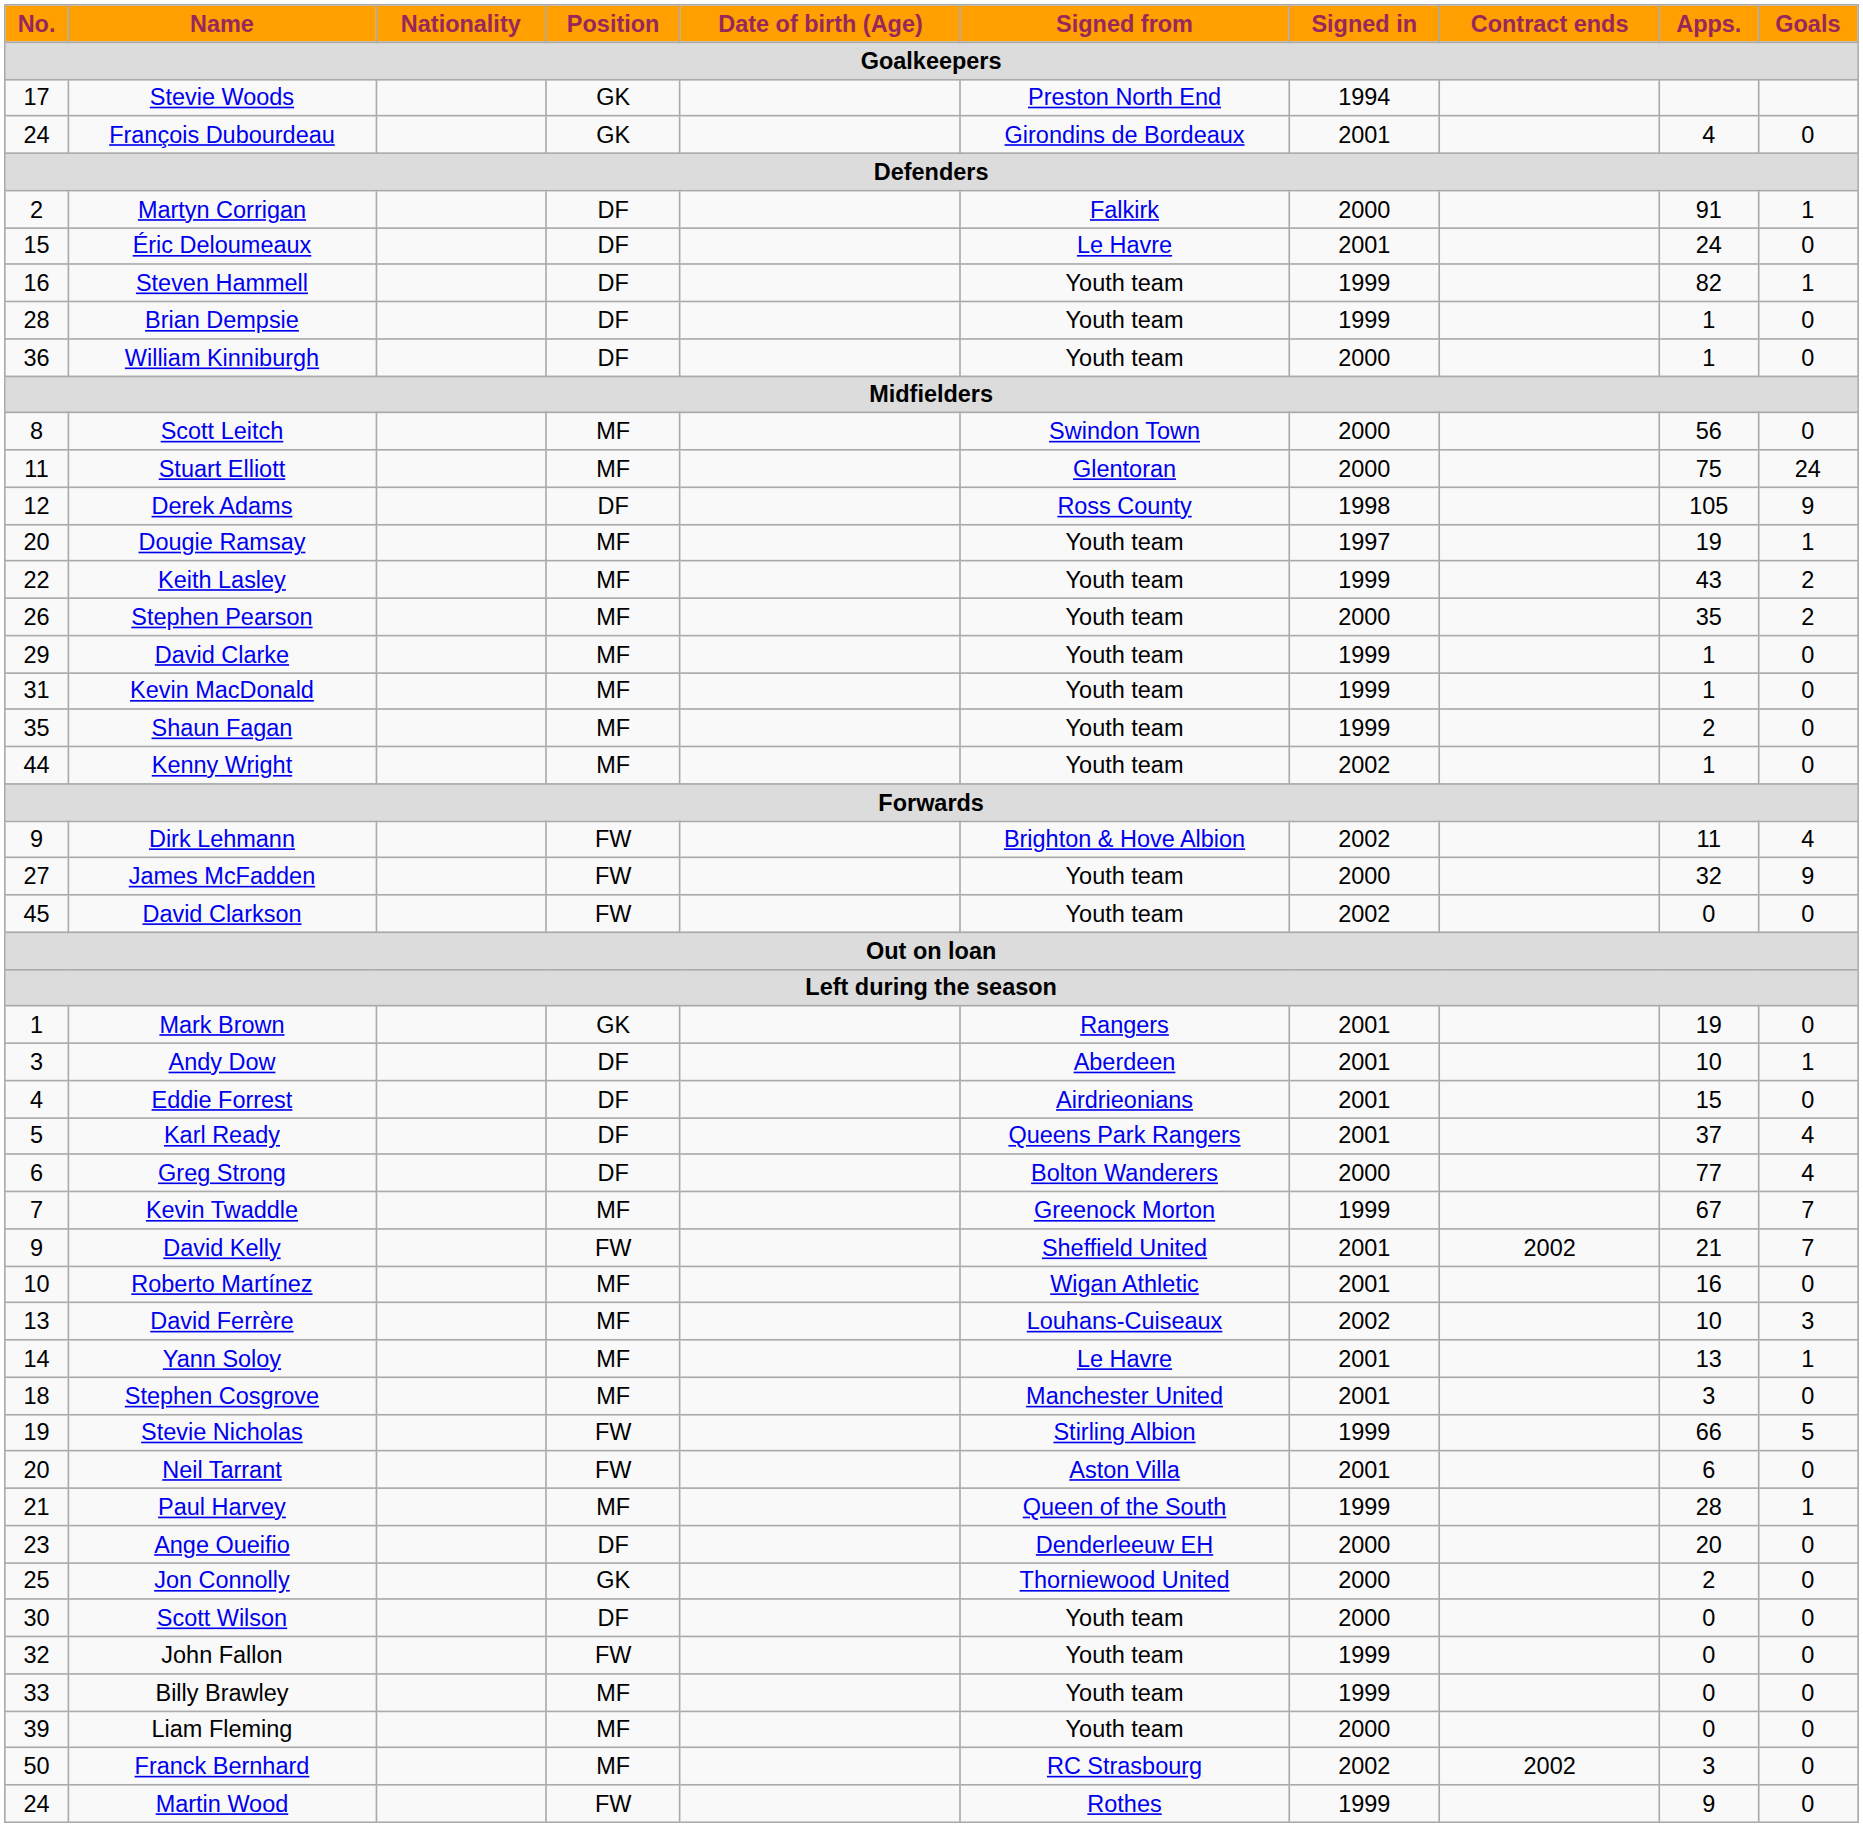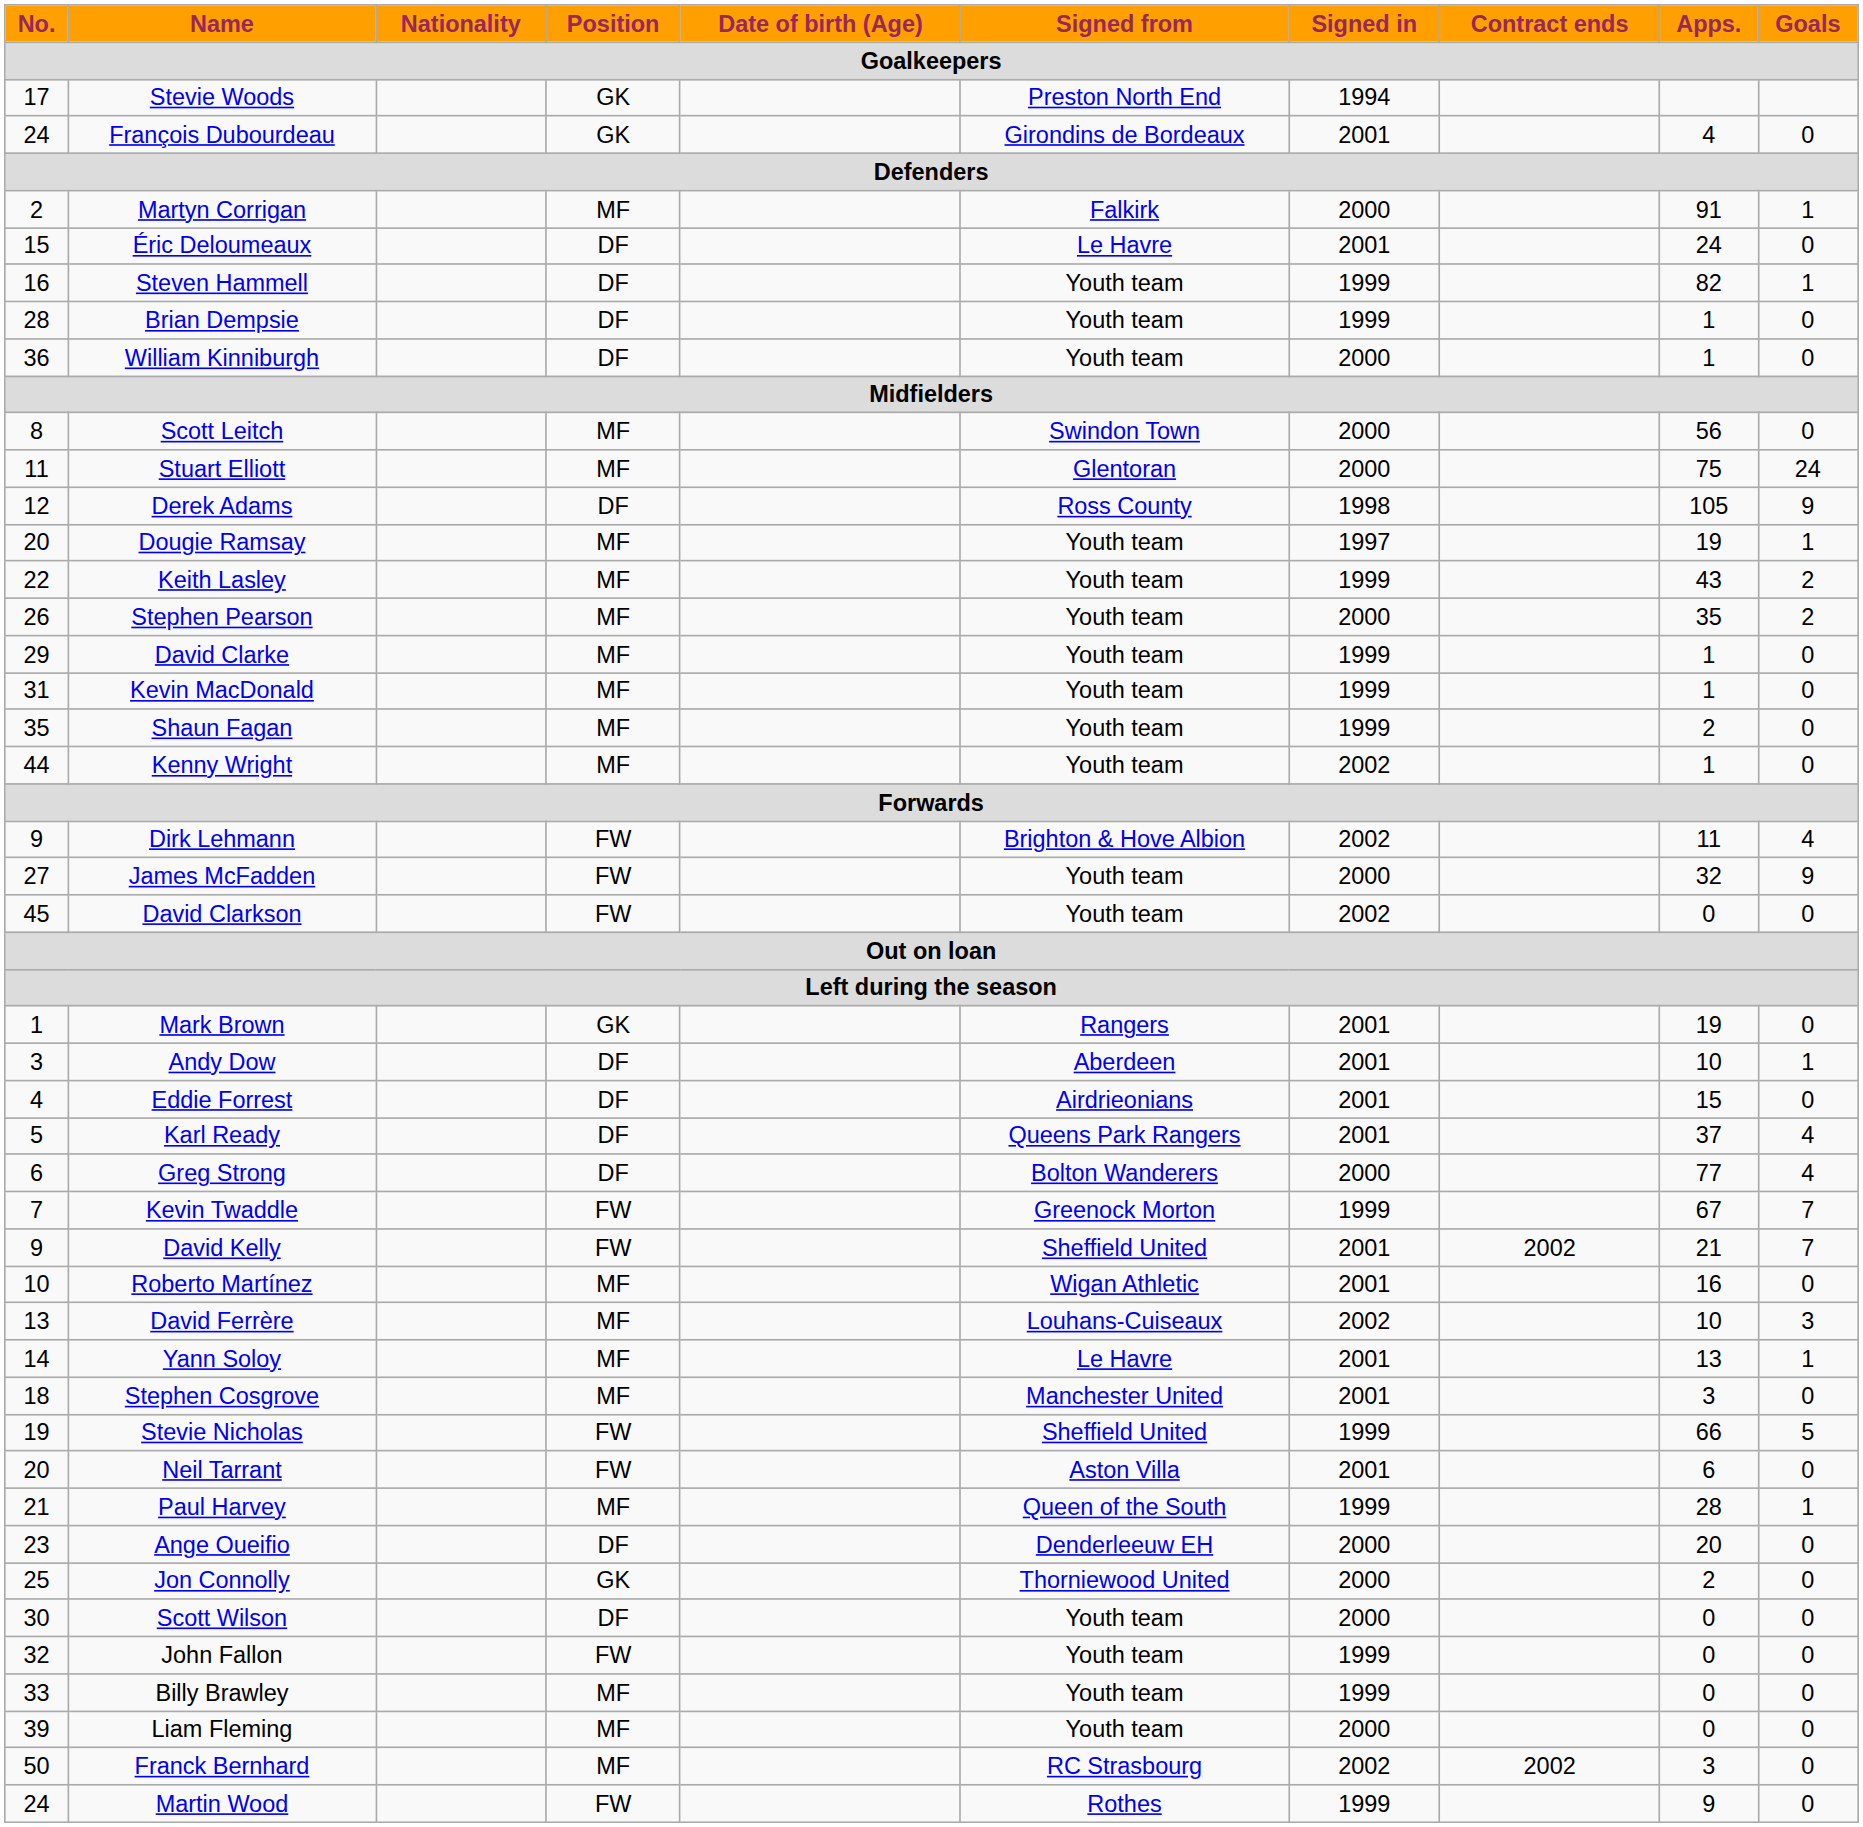Martyn Corrigan | Position: DF -> MF
Kevin Twaddle | Position: MF -> FW
Stevie Nicholas | Signed from: Stirling Albion -> Sheffield United
